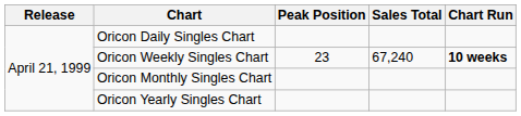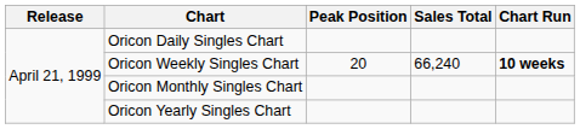Oricon Weekly Singles Chart | Peak Position: 23 -> 20
Oricon Weekly Singles Chart | Sales Total: 67,240 -> 66,240
